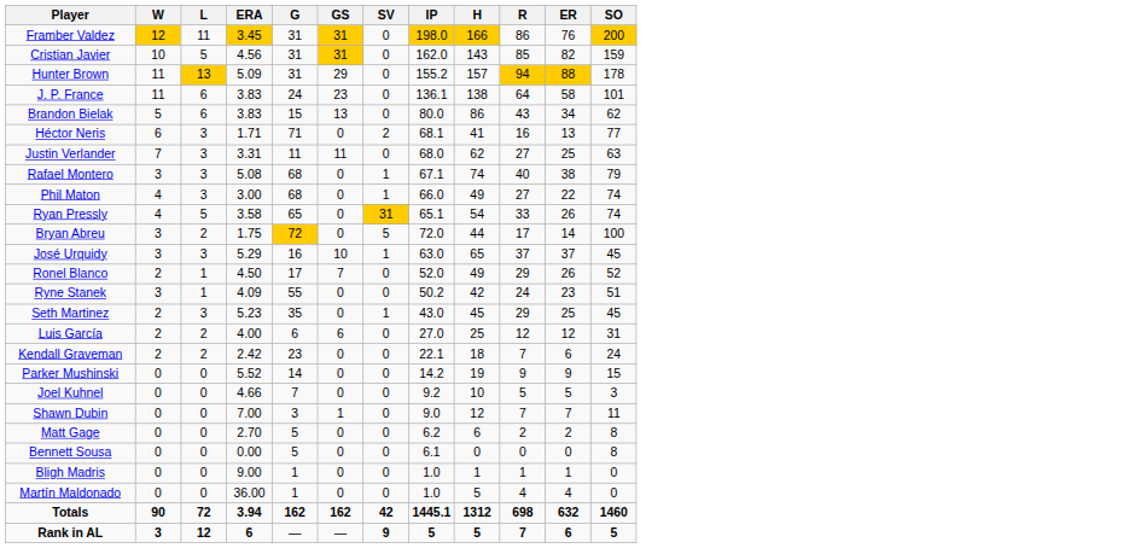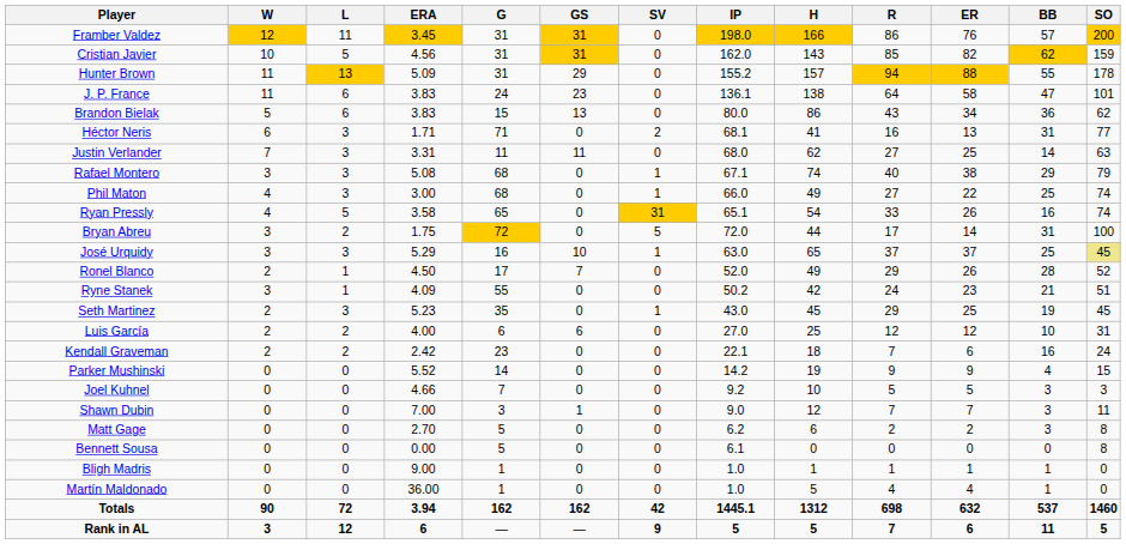+ column: BB | 57 | 62 | 55 | 47 | 36 | 31 | 14 | 29 | 25 | 16 | 31 | 25 | 28 | 21 | 19 | 10 | 16 | 4 | 3 | 3 | 3 | 0 | 1 | 1 | 537 | 11
José Urquidy | SO: no background -> khaki background
